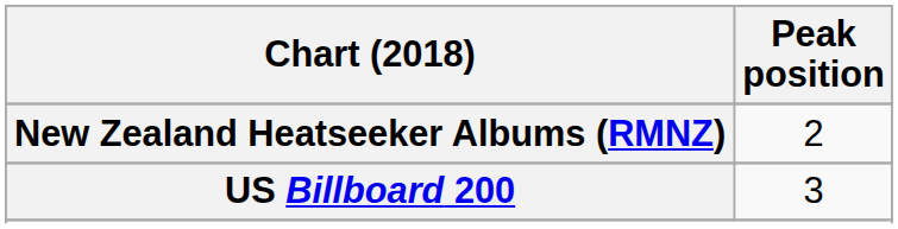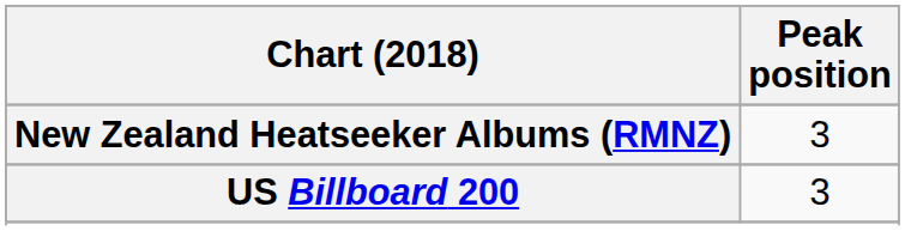New Zealand Heatseeker Albums (RMNZ) | Peak position: 2 -> 3
